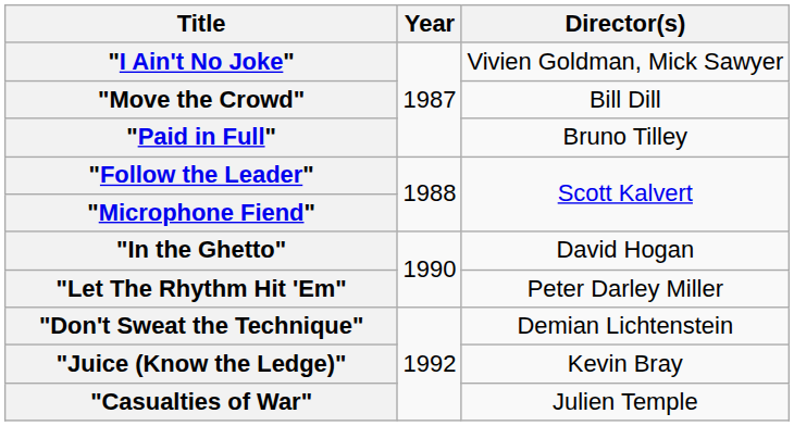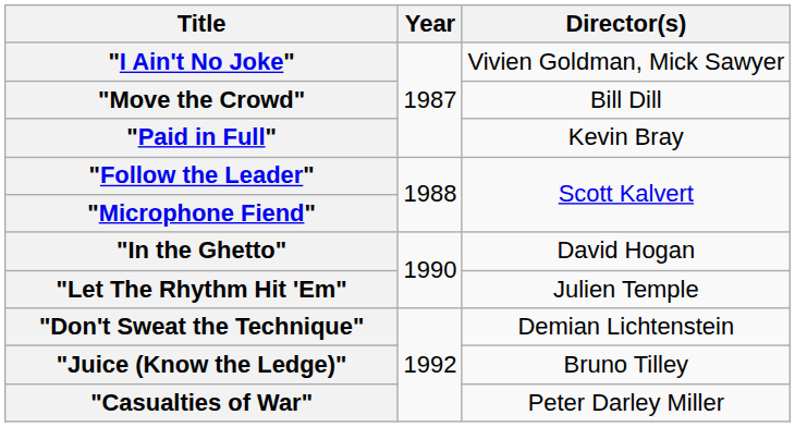"Paid in Full" | Director(s): Bruno Tilley -> Kevin Bray
"Let The Rhythm Hit 'Em" | Director(s): Peter Darley Miller -> Julien Temple
"Juice (Know the Ledge)" | Director(s): Kevin Bray -> Bruno Tilley
"Casualties of War" | Director(s): Julien Temple -> Peter Darley Miller
